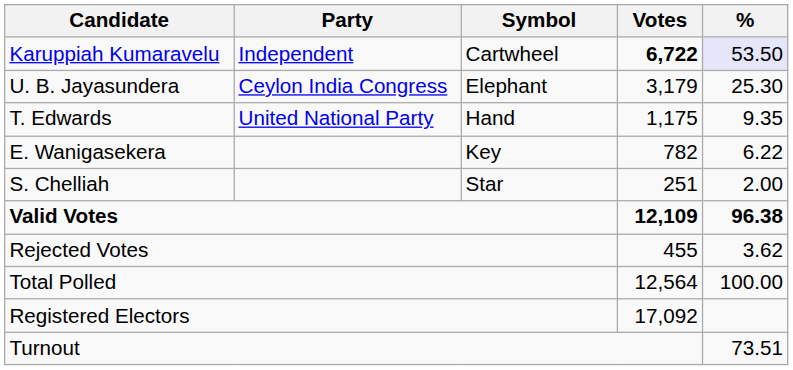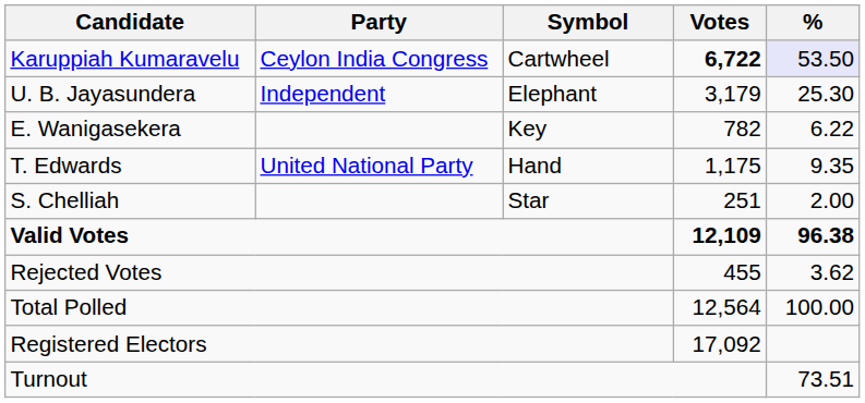Karuppiah Kumaravelu | Party: Independent -> Ceylon India Congress
U. B. Jayasundera | Party: Ceylon India Congress -> Independent
rows swapped: T. Edwards <-> E. Wanigasekera
